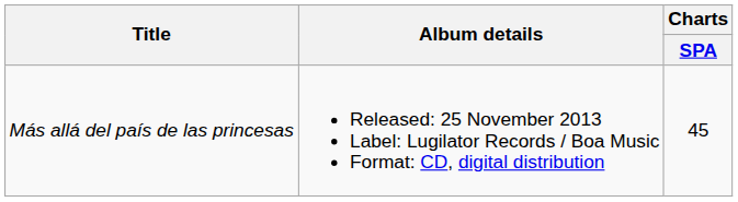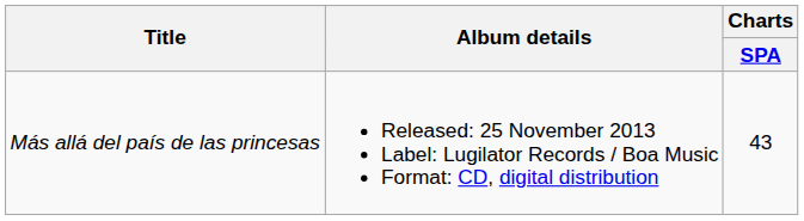Más allá del país de las princesas | Charts / SPA: 45 -> 43
